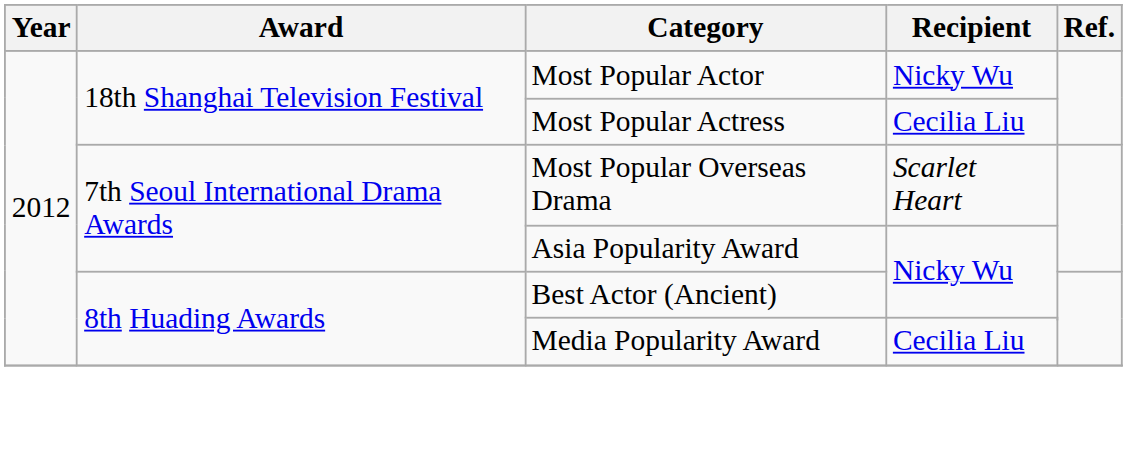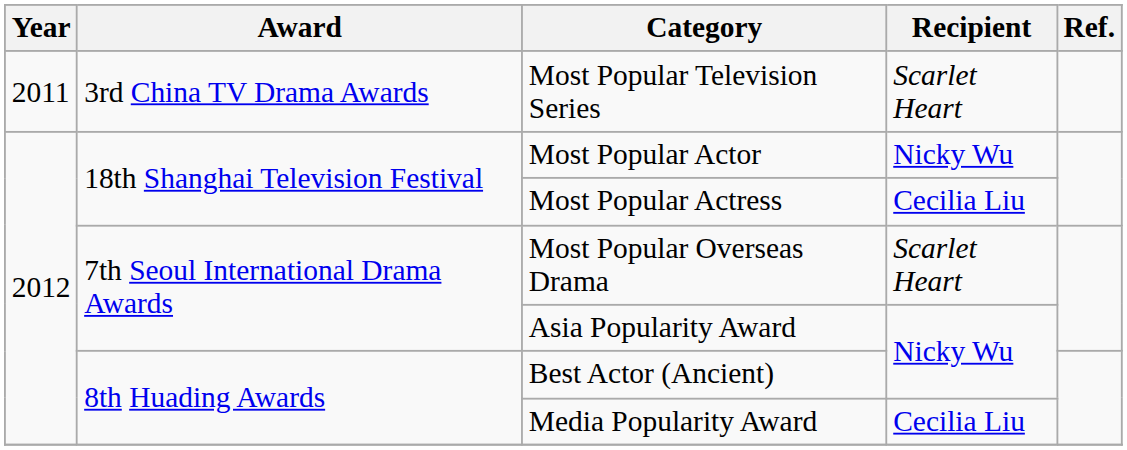+ row: 2011 | 3rd China TV Drama Awards | Most Popular Television Series | Scarlet Heart
